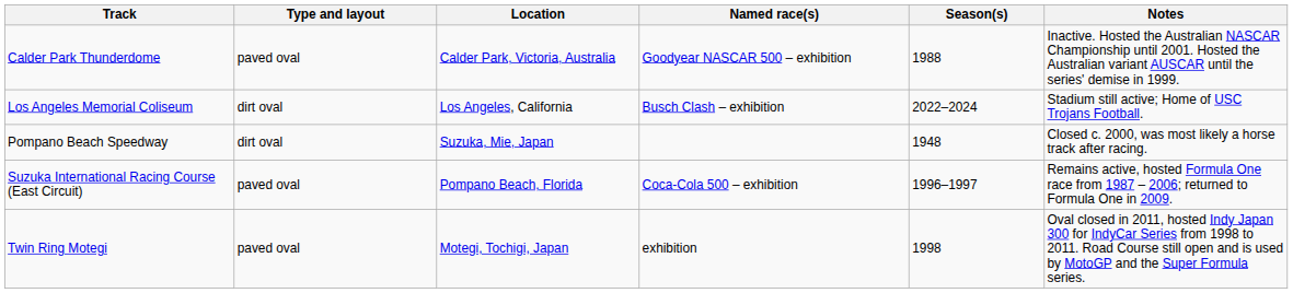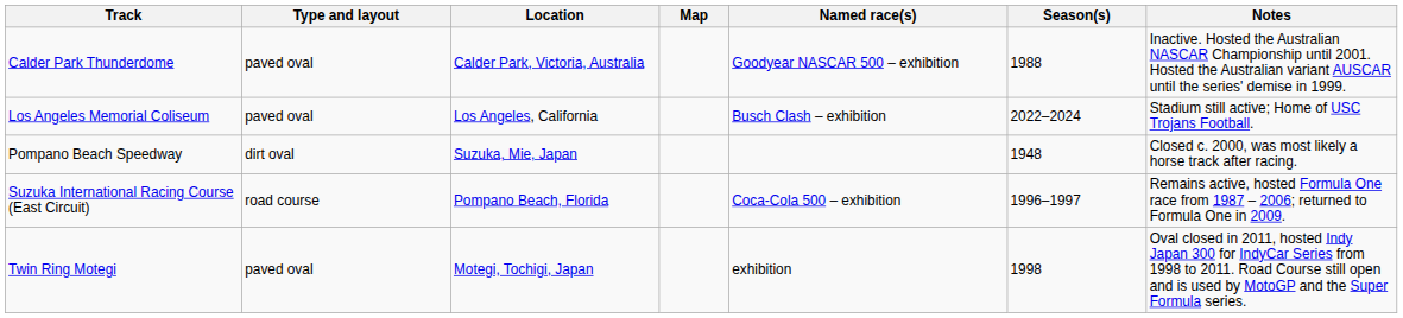+ column: Map
Los Angeles Memorial Coliseum | Type and layout: dirt oval -> paved oval
Suzuka International Racing Course (East Circuit) | Type and layout: paved oval -> road course
